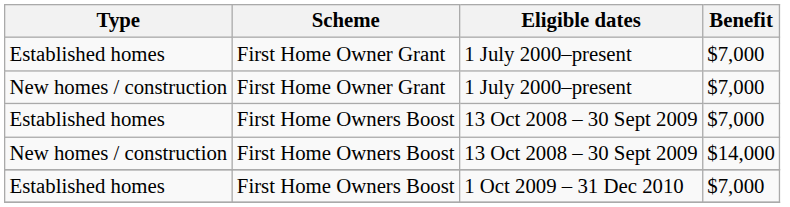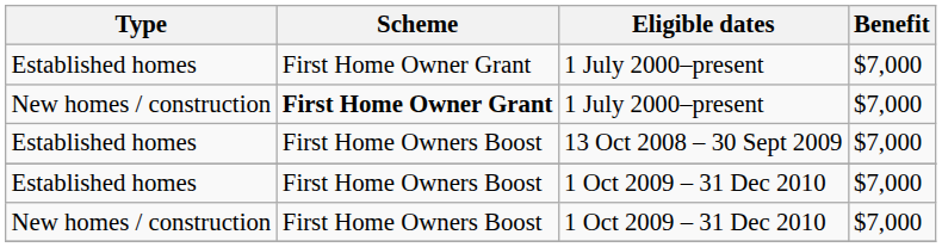New homes / construction / 1 July 2000–present | Scheme: normal -> bold
- row: New homes / construction | First Home Owners Boost | 13 Oct 2008 – 30 Sept 2009 | $14,000
+ row: New homes / construction | First Home Owners Boost | 1 Oct 2009 – 31 Dec 2010 | $7,000
